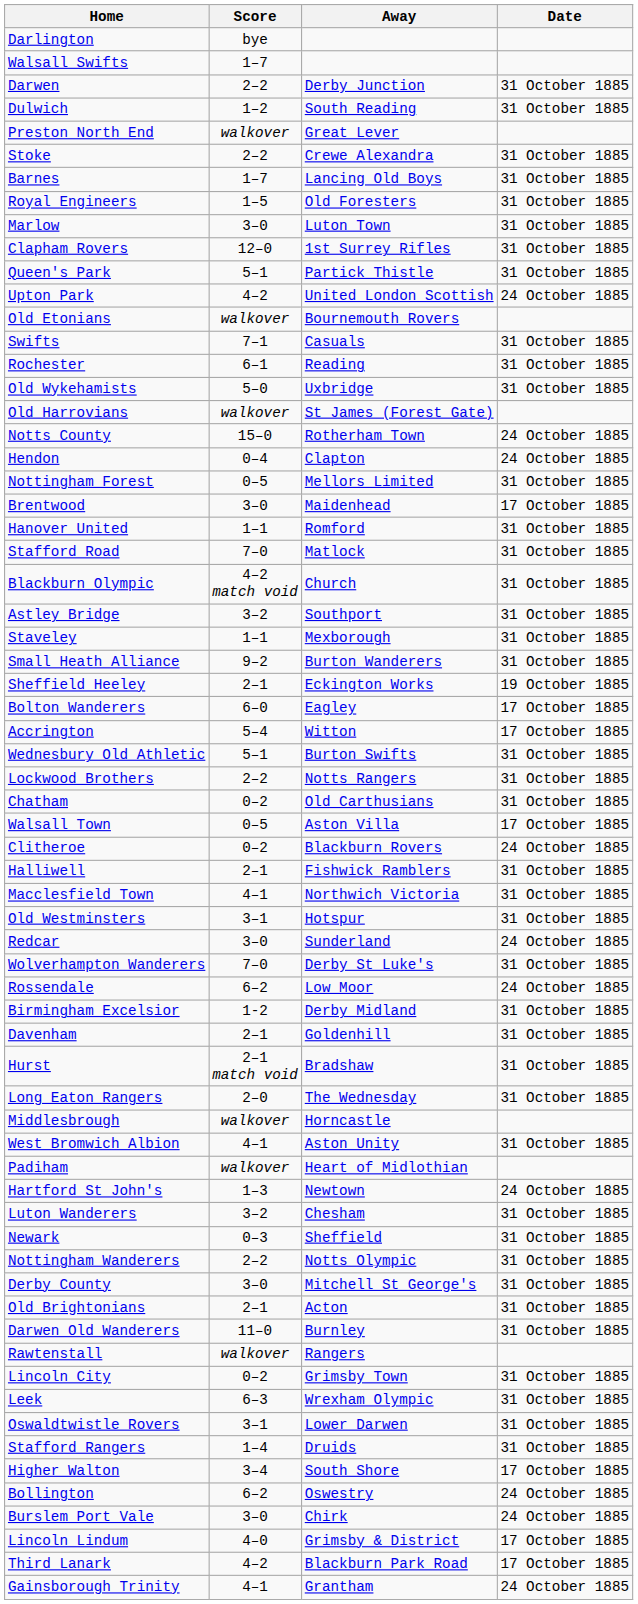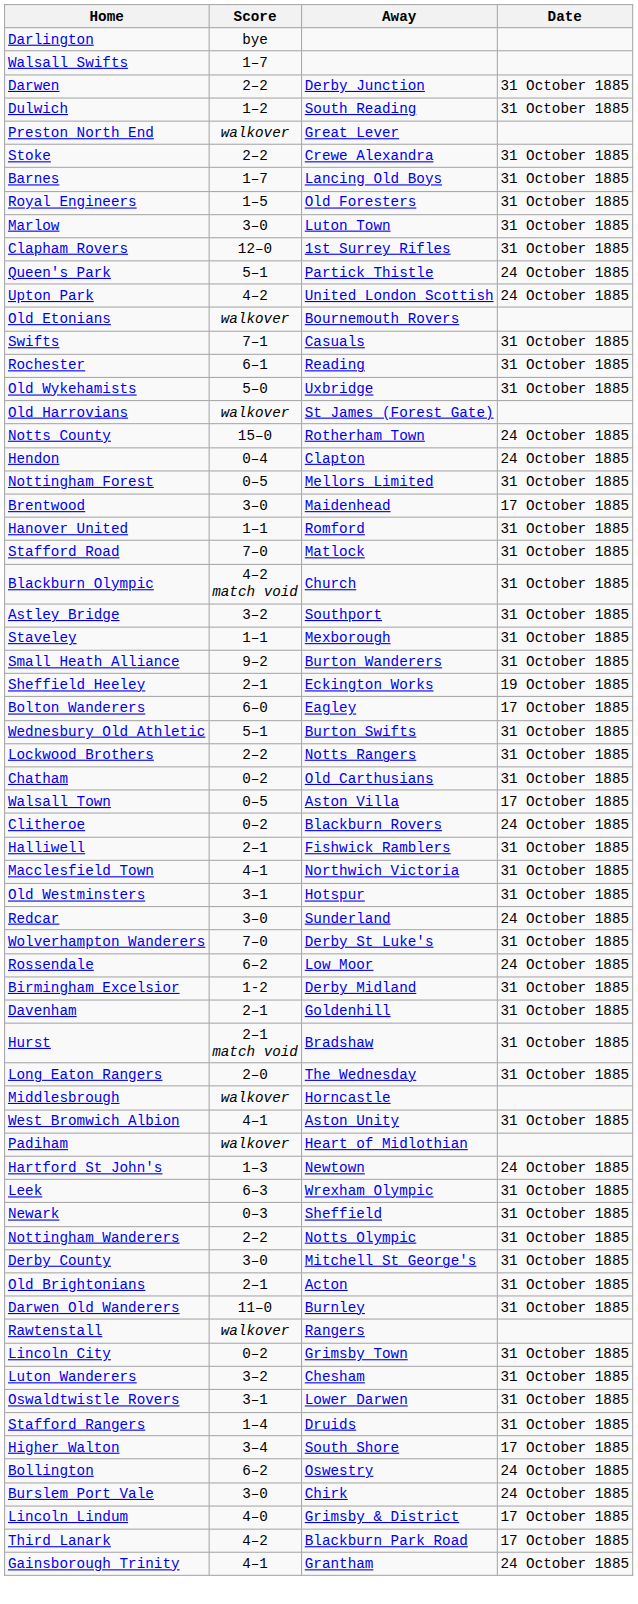Queen's Park | Date: 31 October 1885 -> 24 October 1885
- row: Accrington | 5–4 | Witton | 17 October 1885
rows swapped: Leek <-> Luton Wanderers
